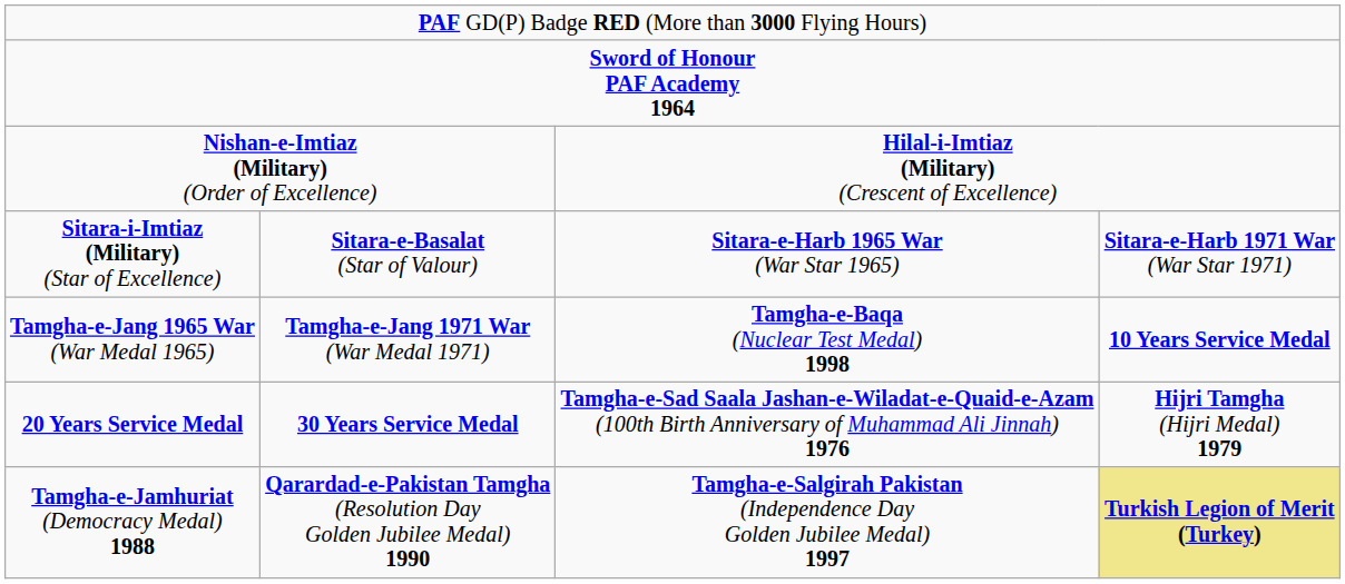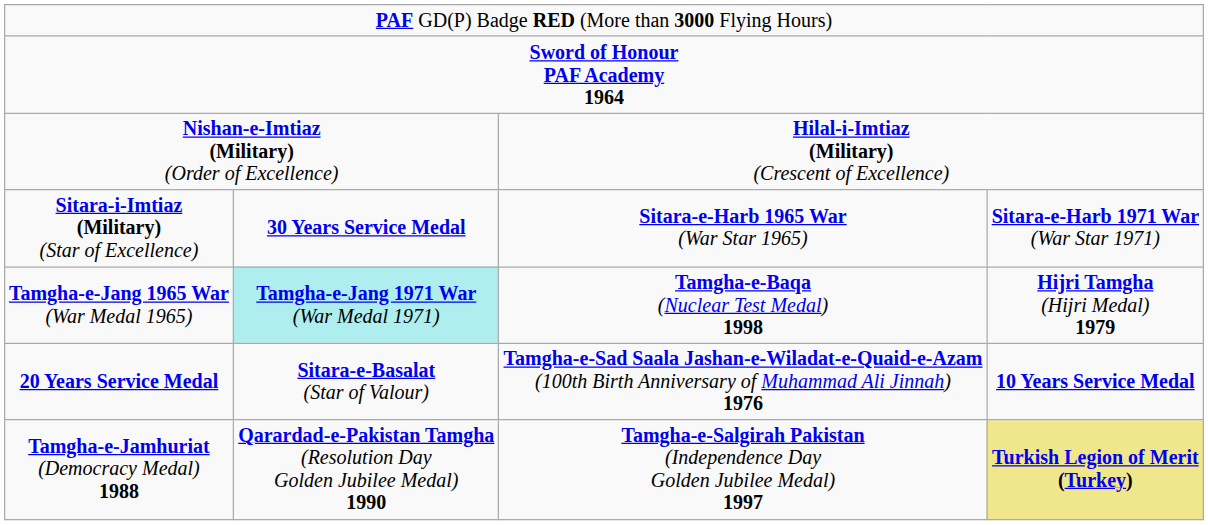Sitara-i-Imtiaz (Military) (Star of Excellence) | column 2: Sitara-e-Basalat (Star of Valour) -> 30 Years Service Medal
Tamgha-e-Jang 1965 War (War Medal 1965) | column 2: no background -> paleturquoise background
Tamgha-e-Jang 1965 War (War Medal 1965) | column 4: 10 Years Service Medal -> Hijri Tamgha (Hijri Medal) 1979
20 Years Service Medal | column 2: 30 Years Service Medal -> Sitara-e-Basalat (Star of Valour)
20 Years Service Medal | column 4: Hijri Tamgha (Hijri Medal) 1979 -> 10 Years Service Medal
